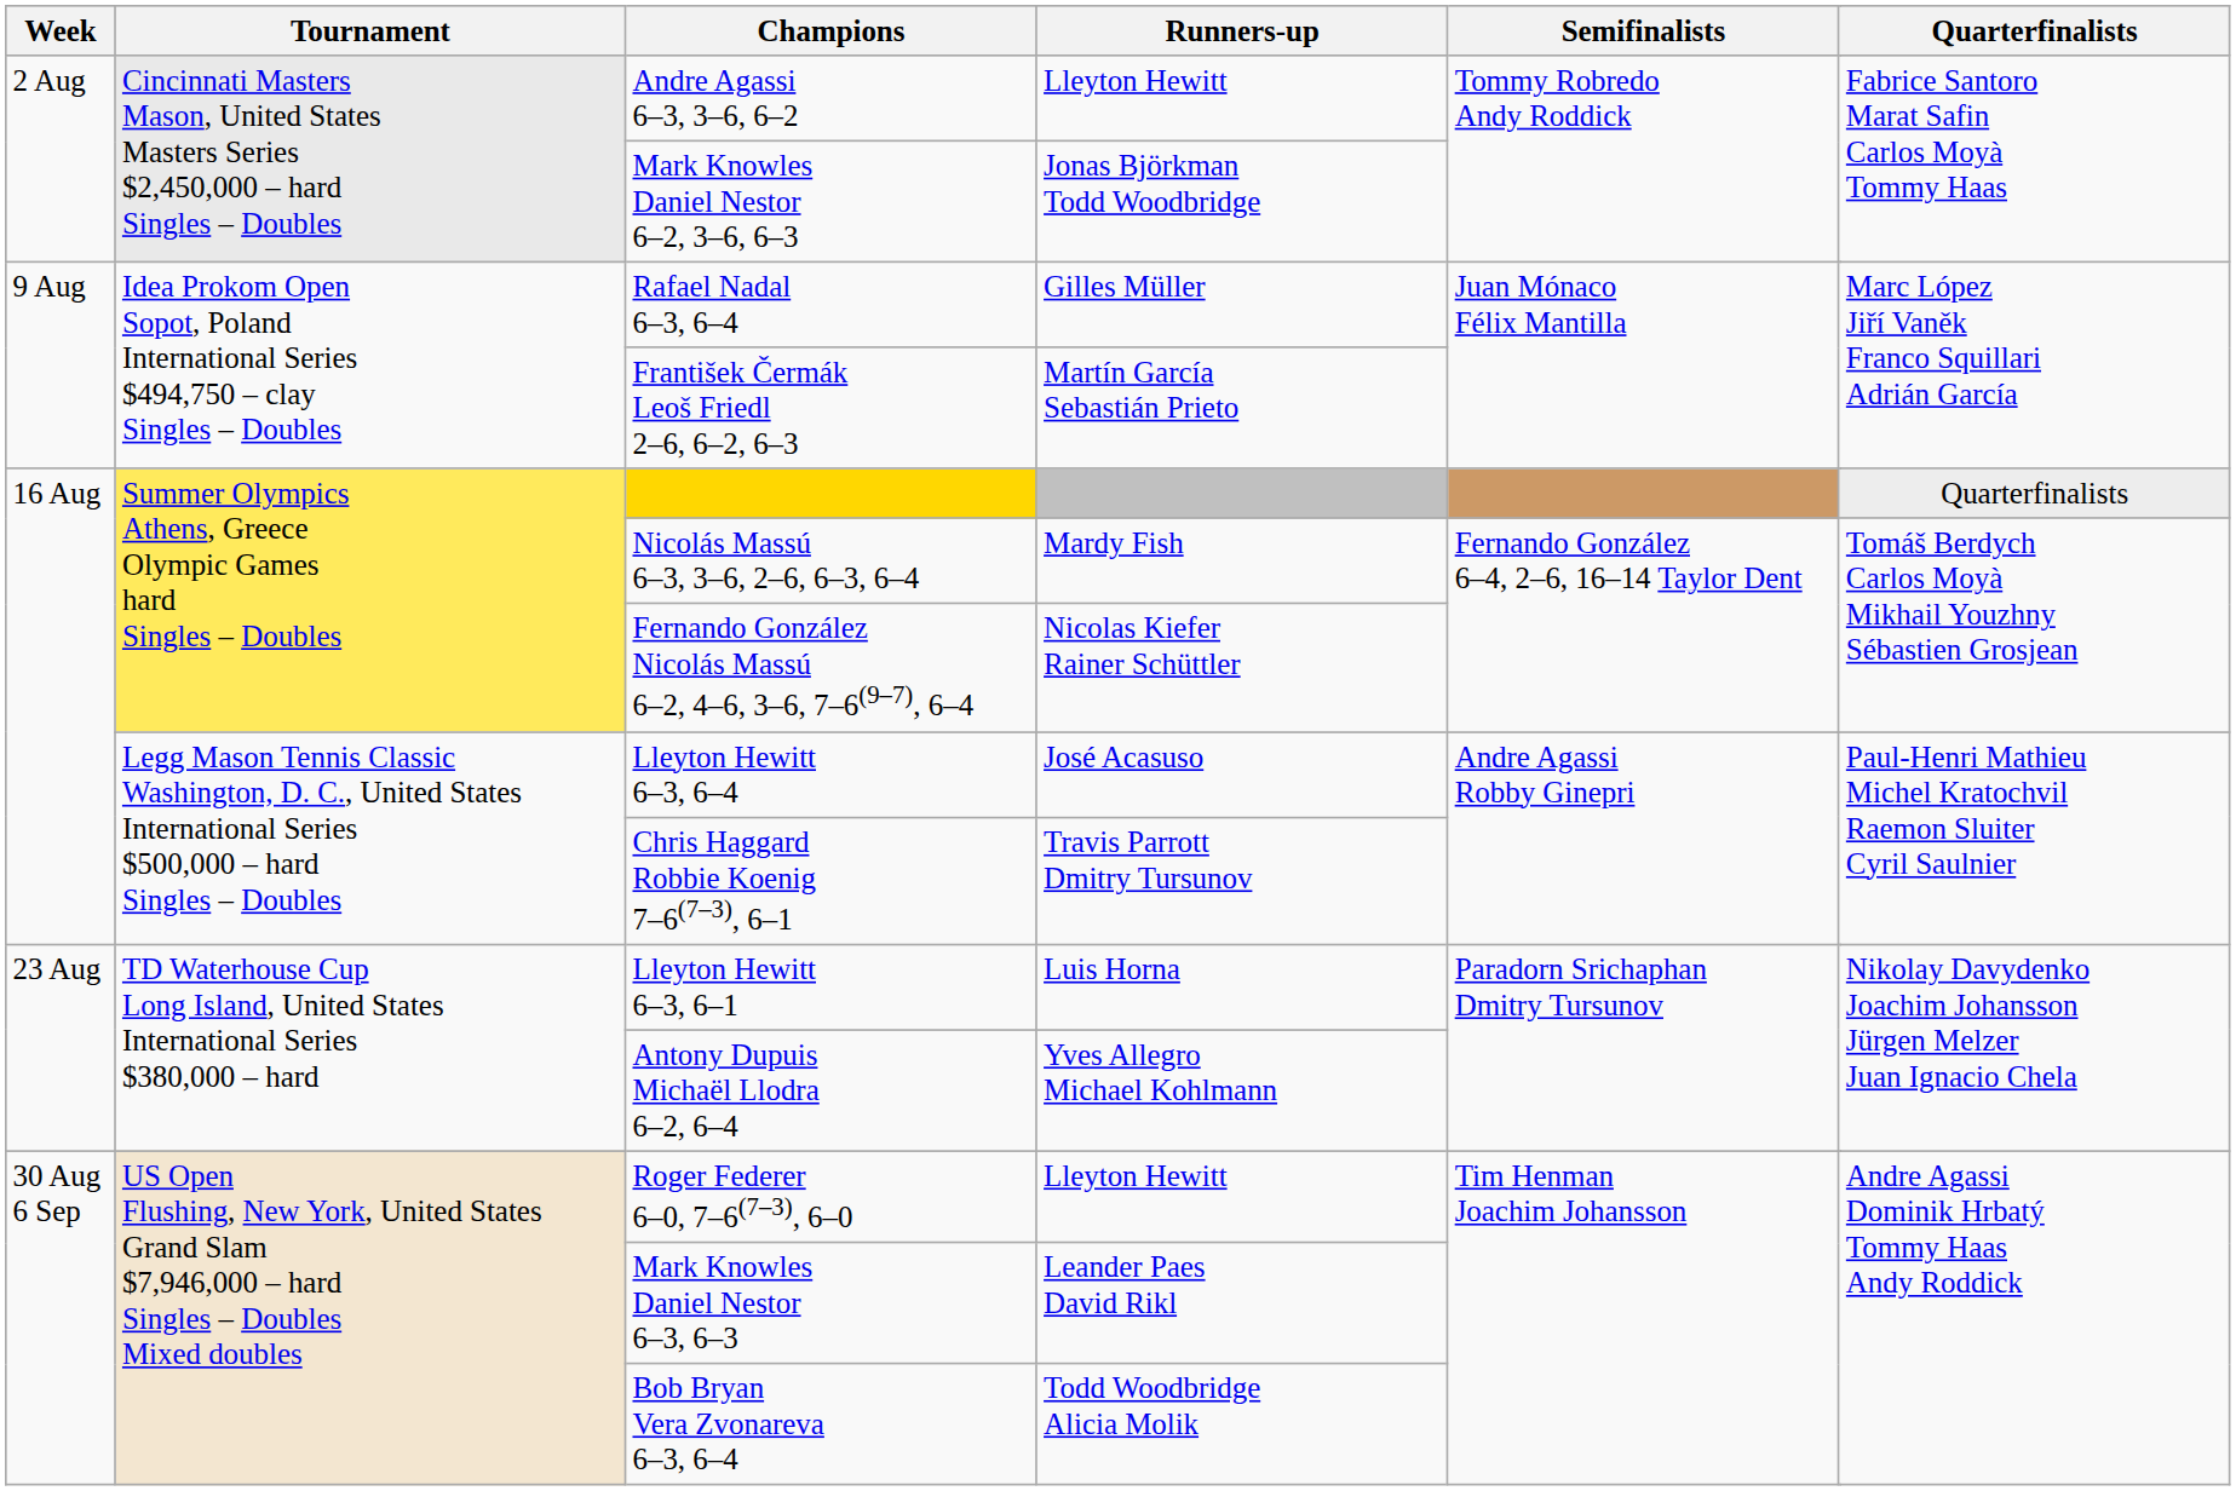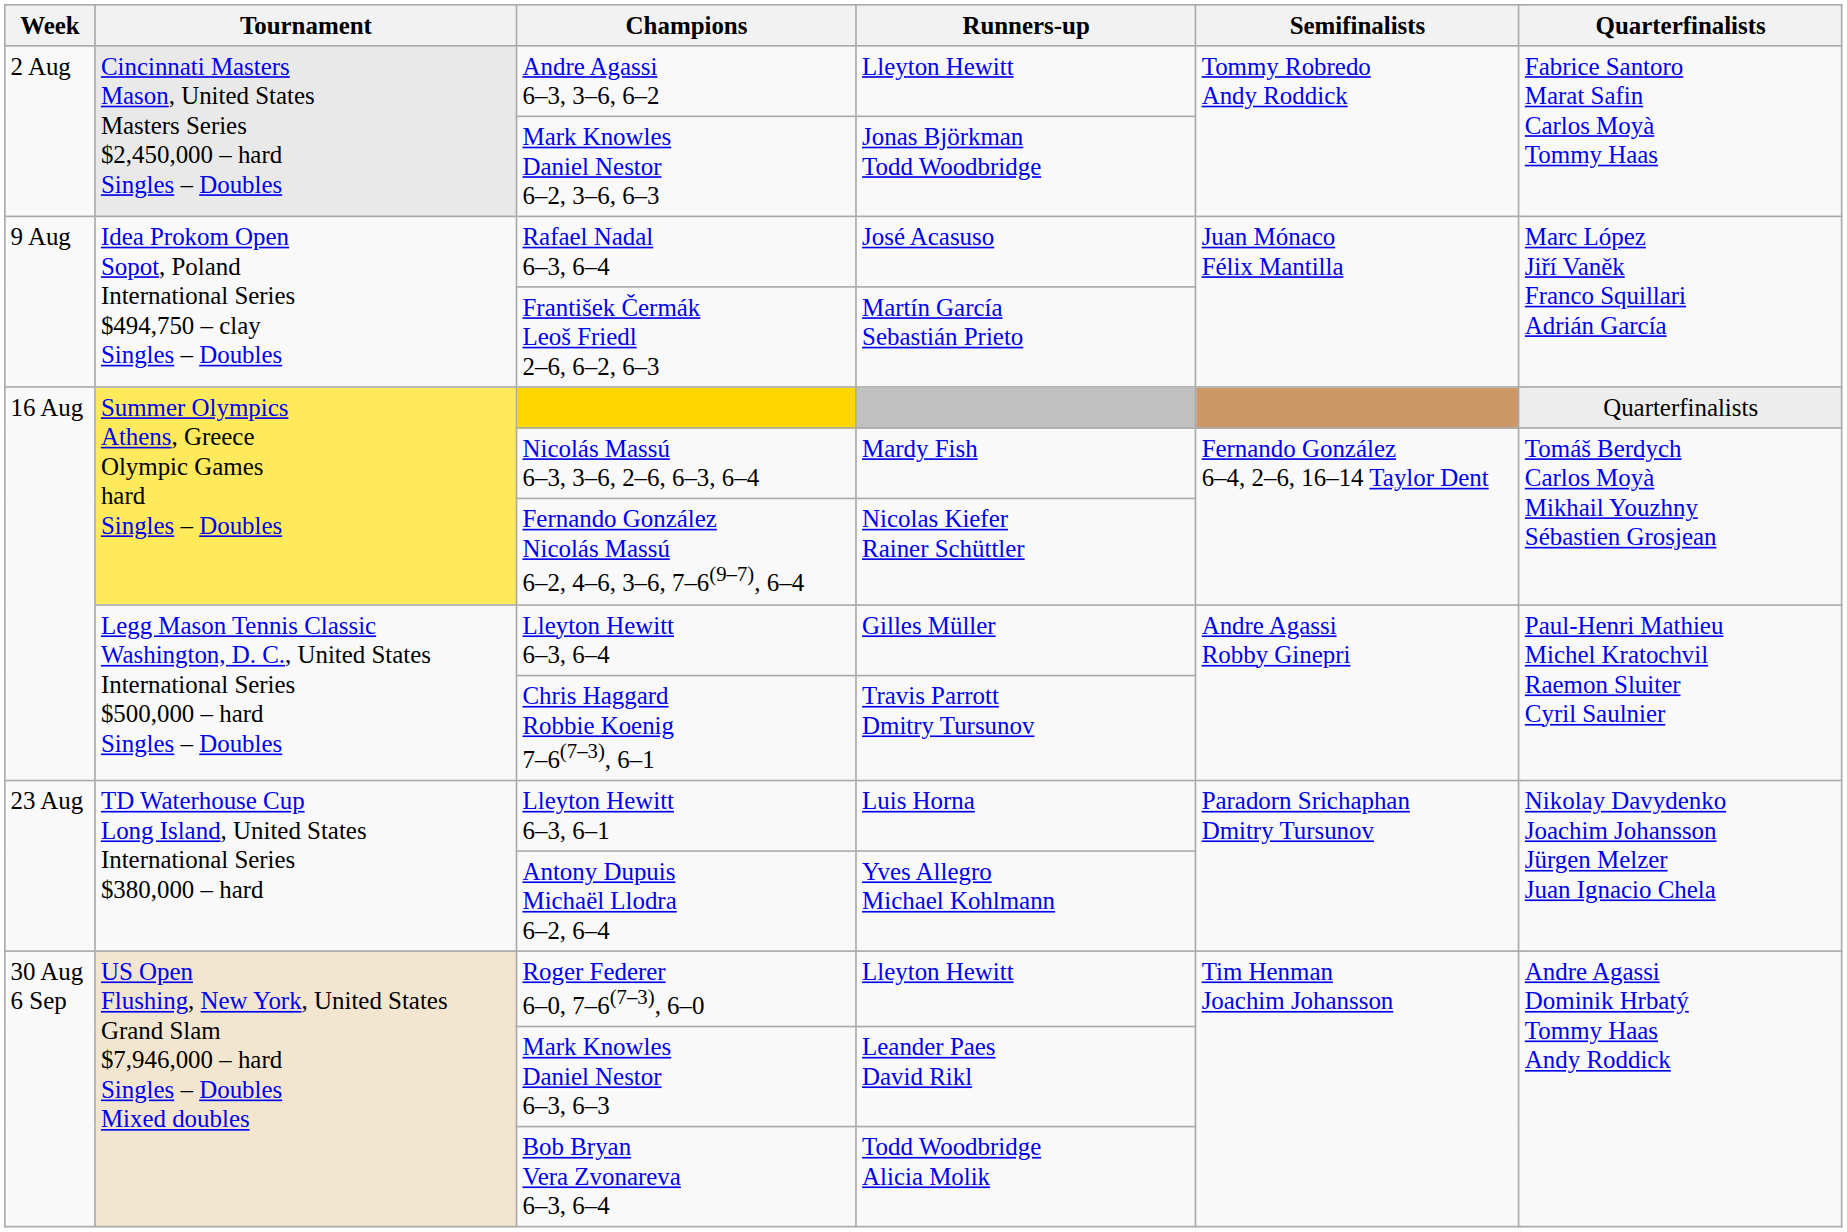Rafael Nadal 6–3, 6–4 | Runners-up: Gilles Müller -> José Acasuso
Lleyton Hewitt 6–3, 6–4 | Runners-up: José Acasuso -> Gilles Müller
